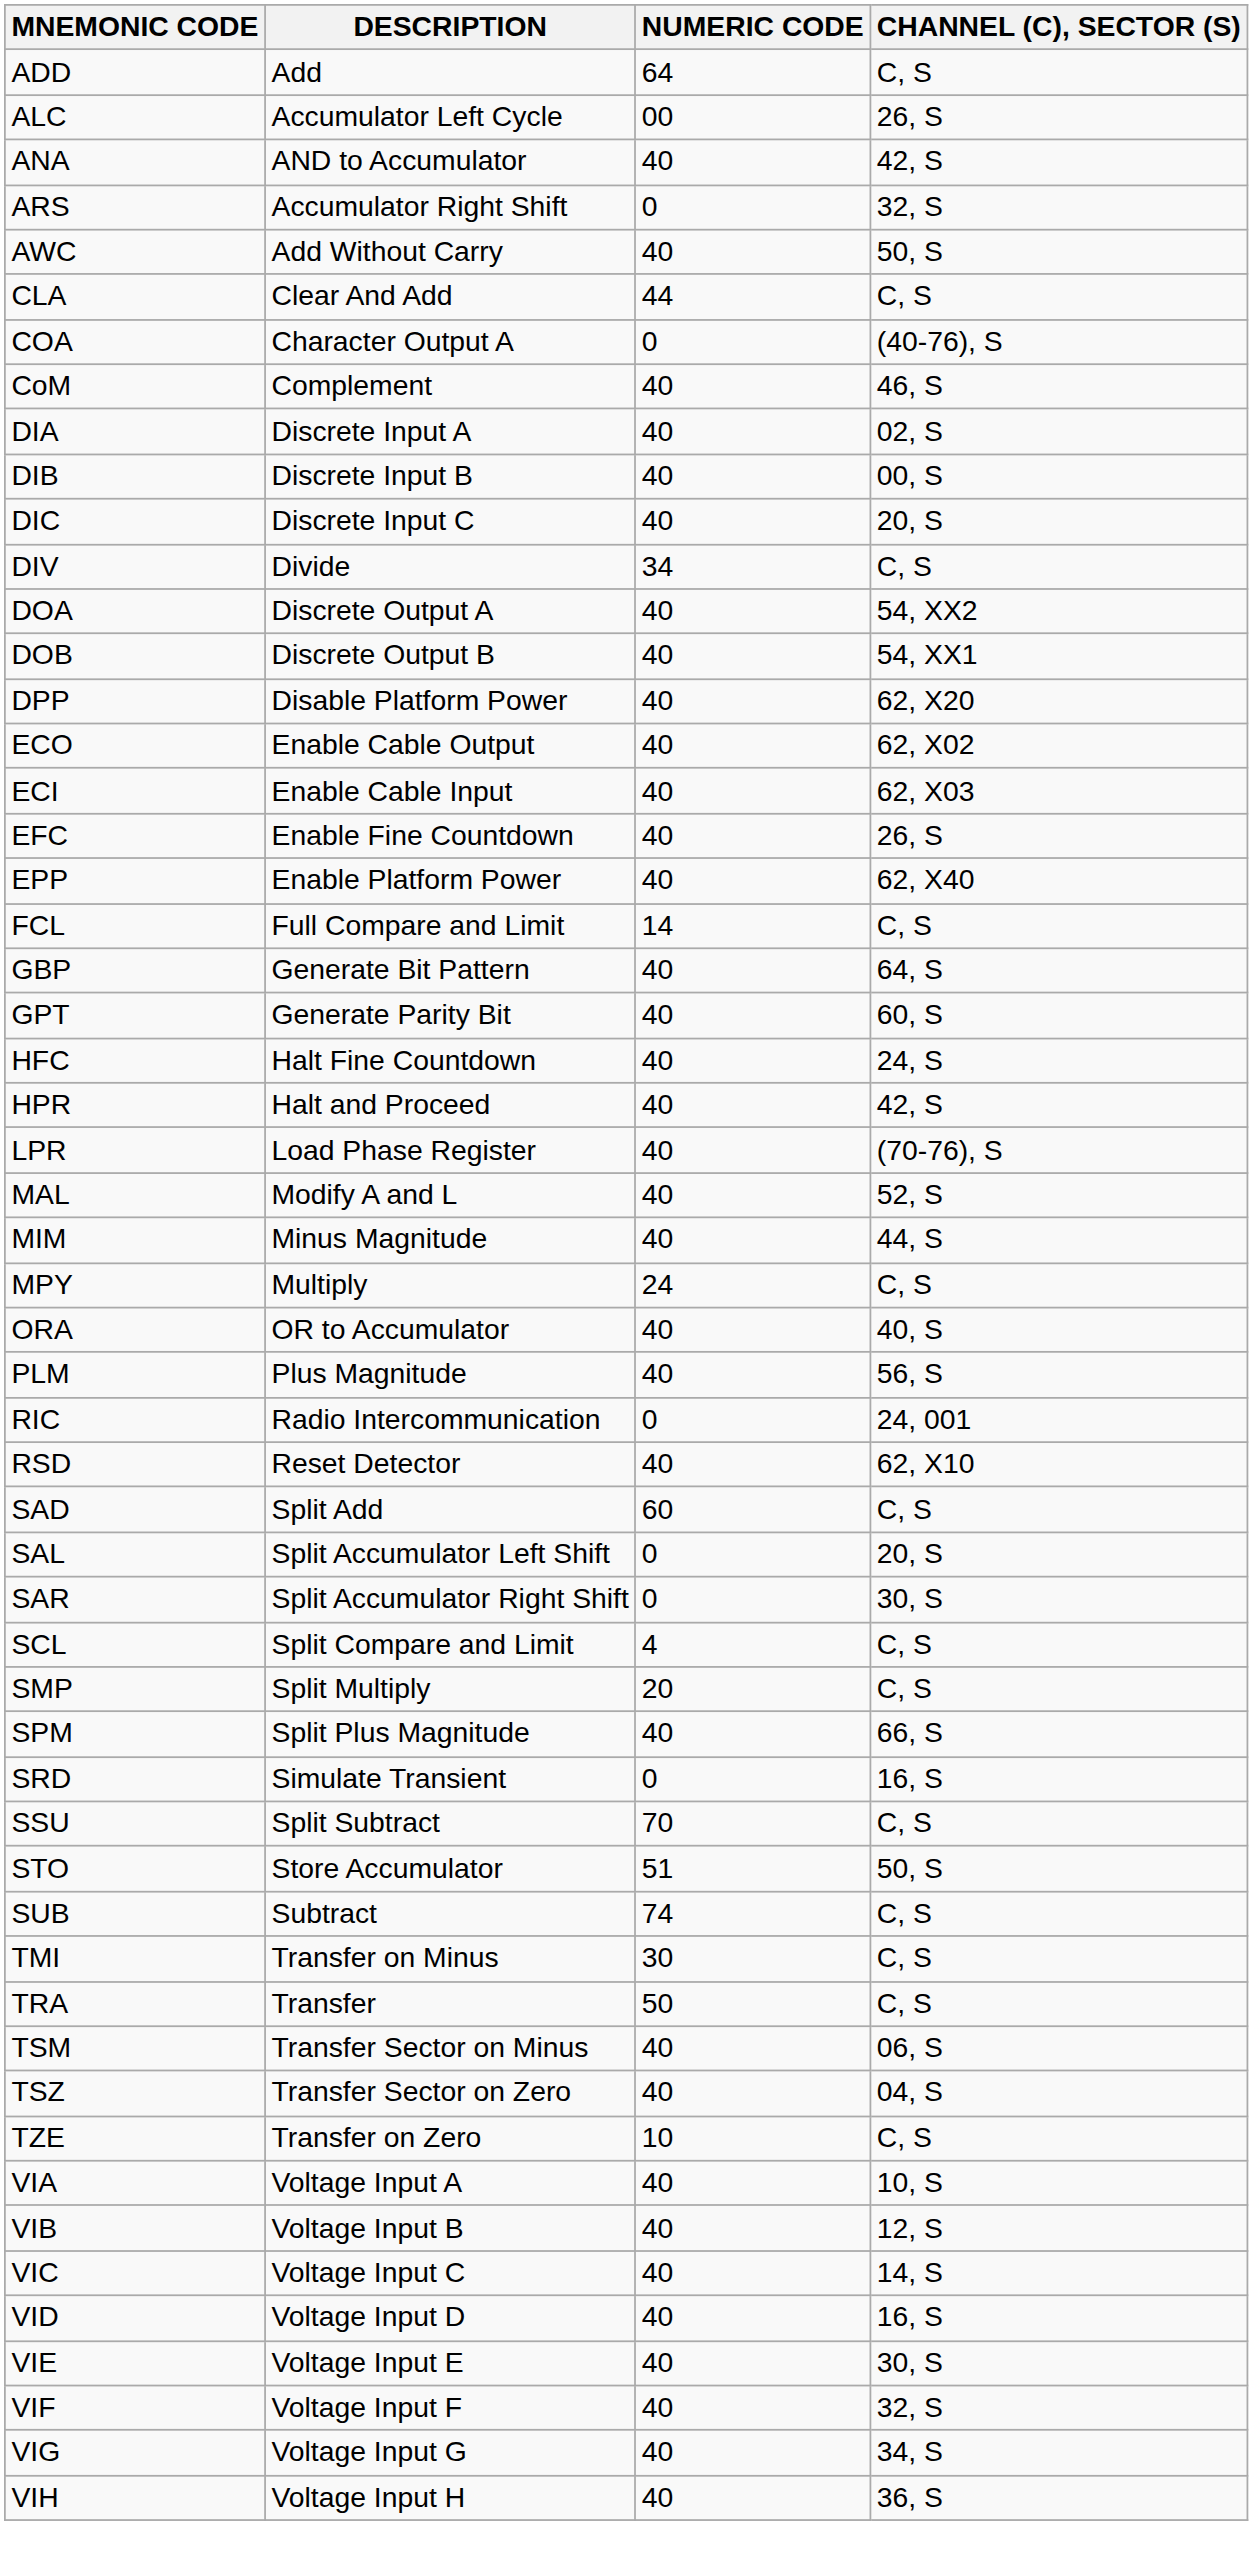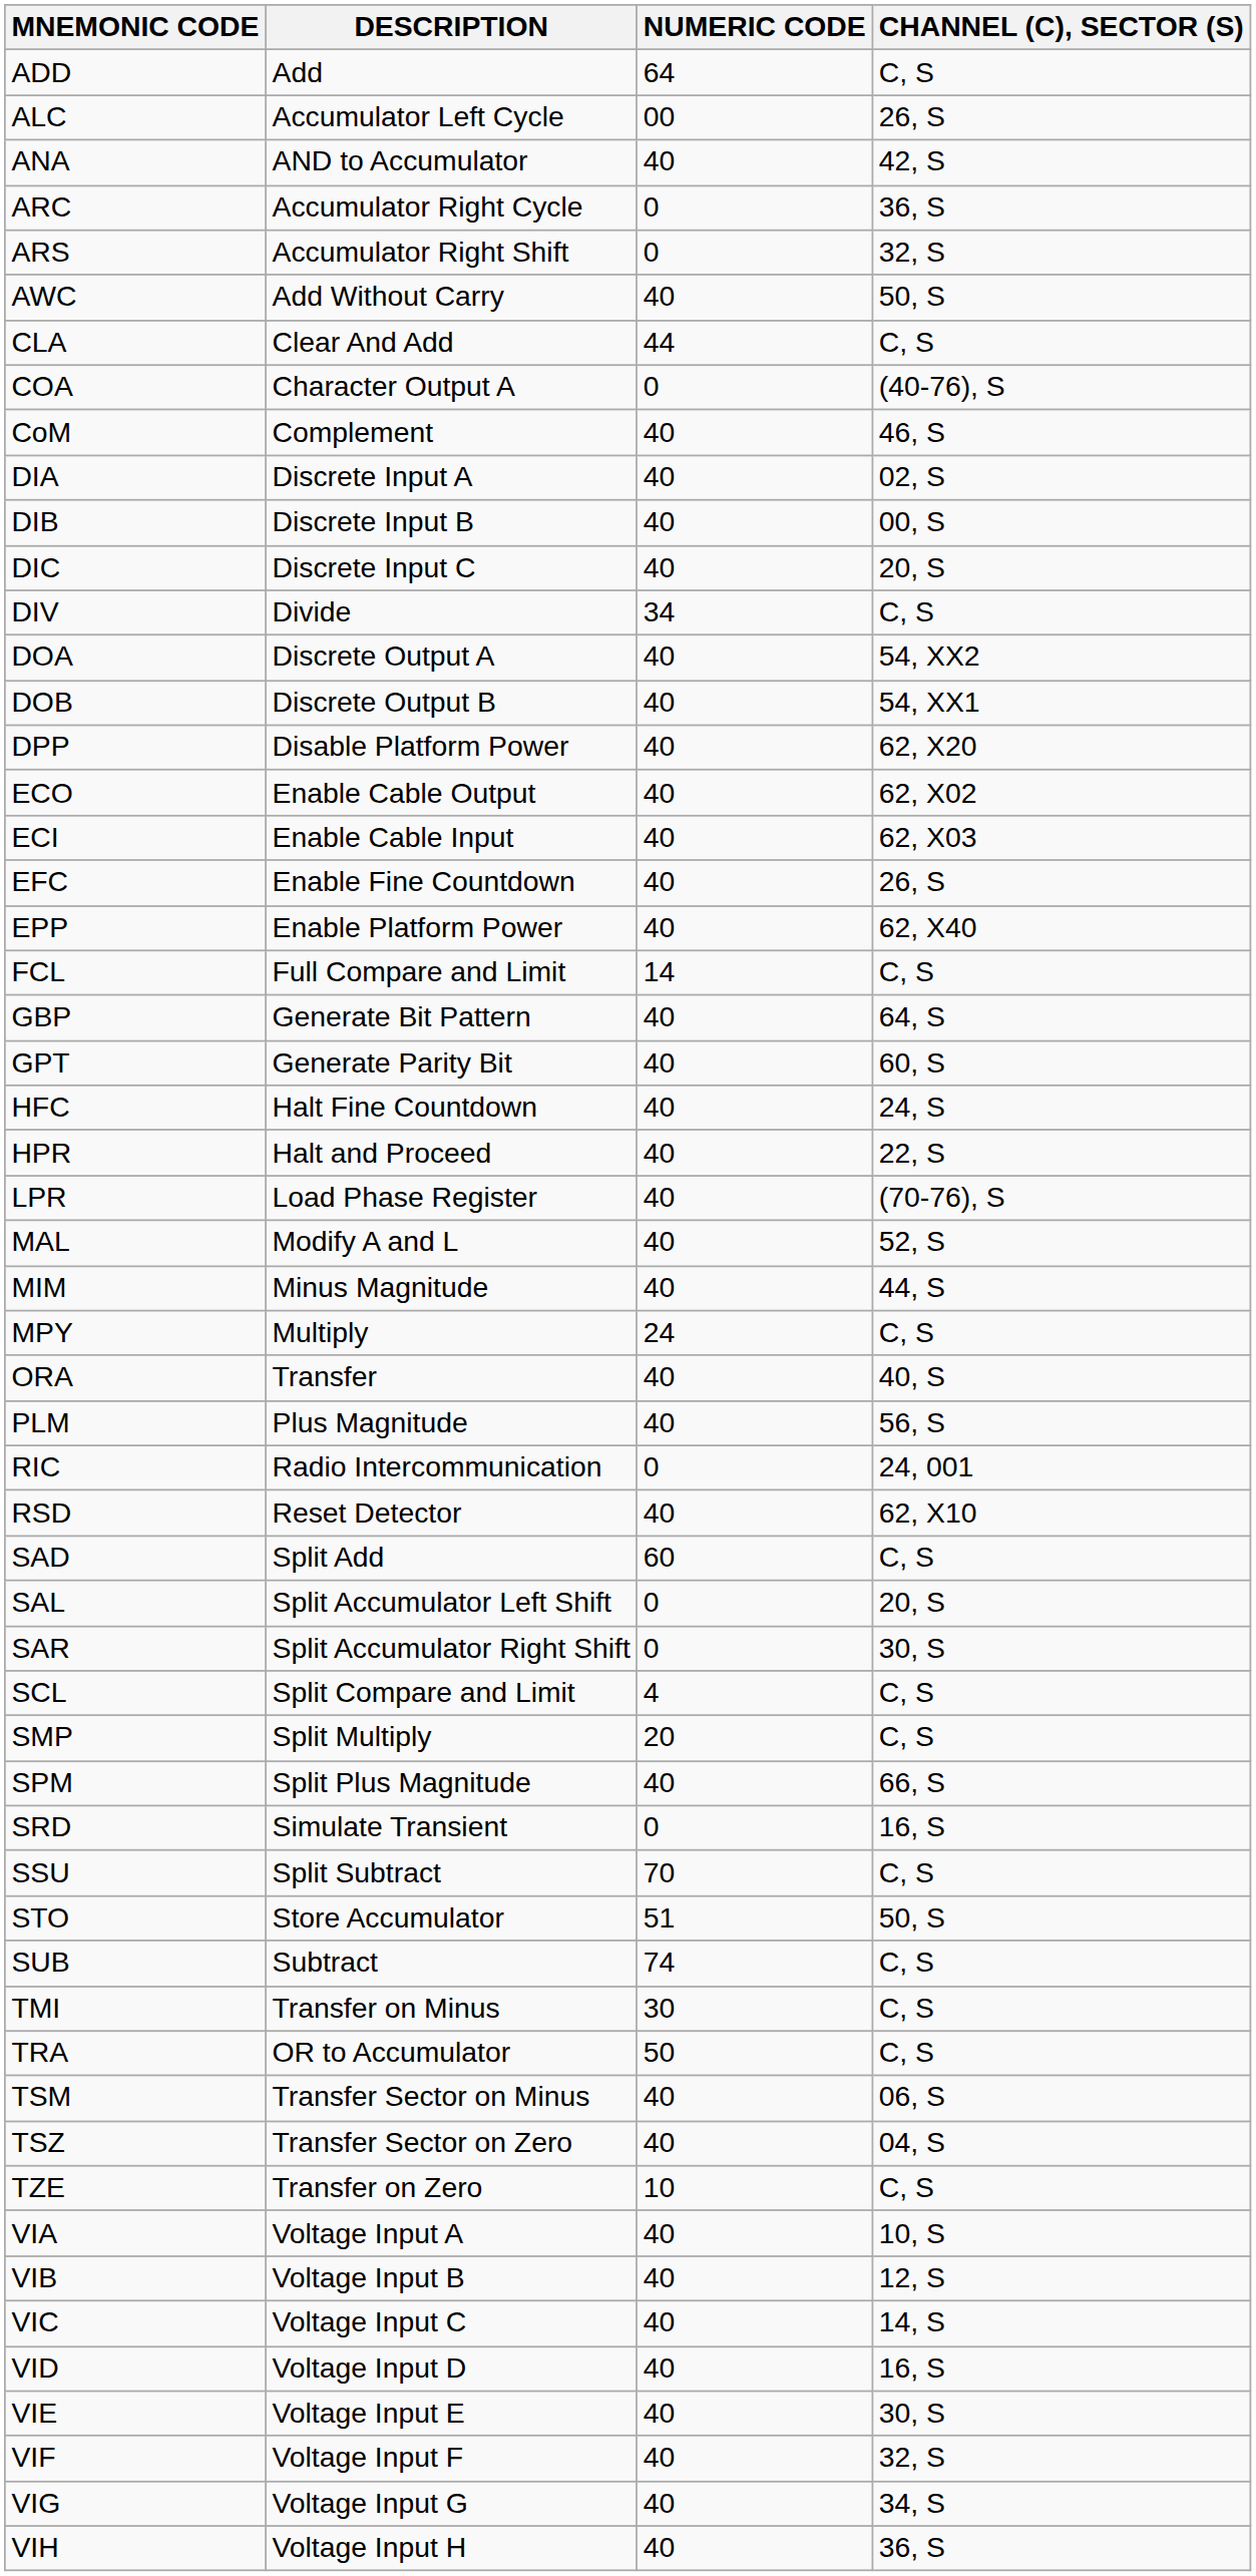+ row: ARC | Accumulator Right Cycle | 0 | 36, S
HPR | CHANNEL (C), SECTOR (S): 42, S -> 22, S
ORA | DESCRIPTION: OR to Accumulator -> Transfer
TRA | DESCRIPTION: Transfer -> OR to Accumulator
